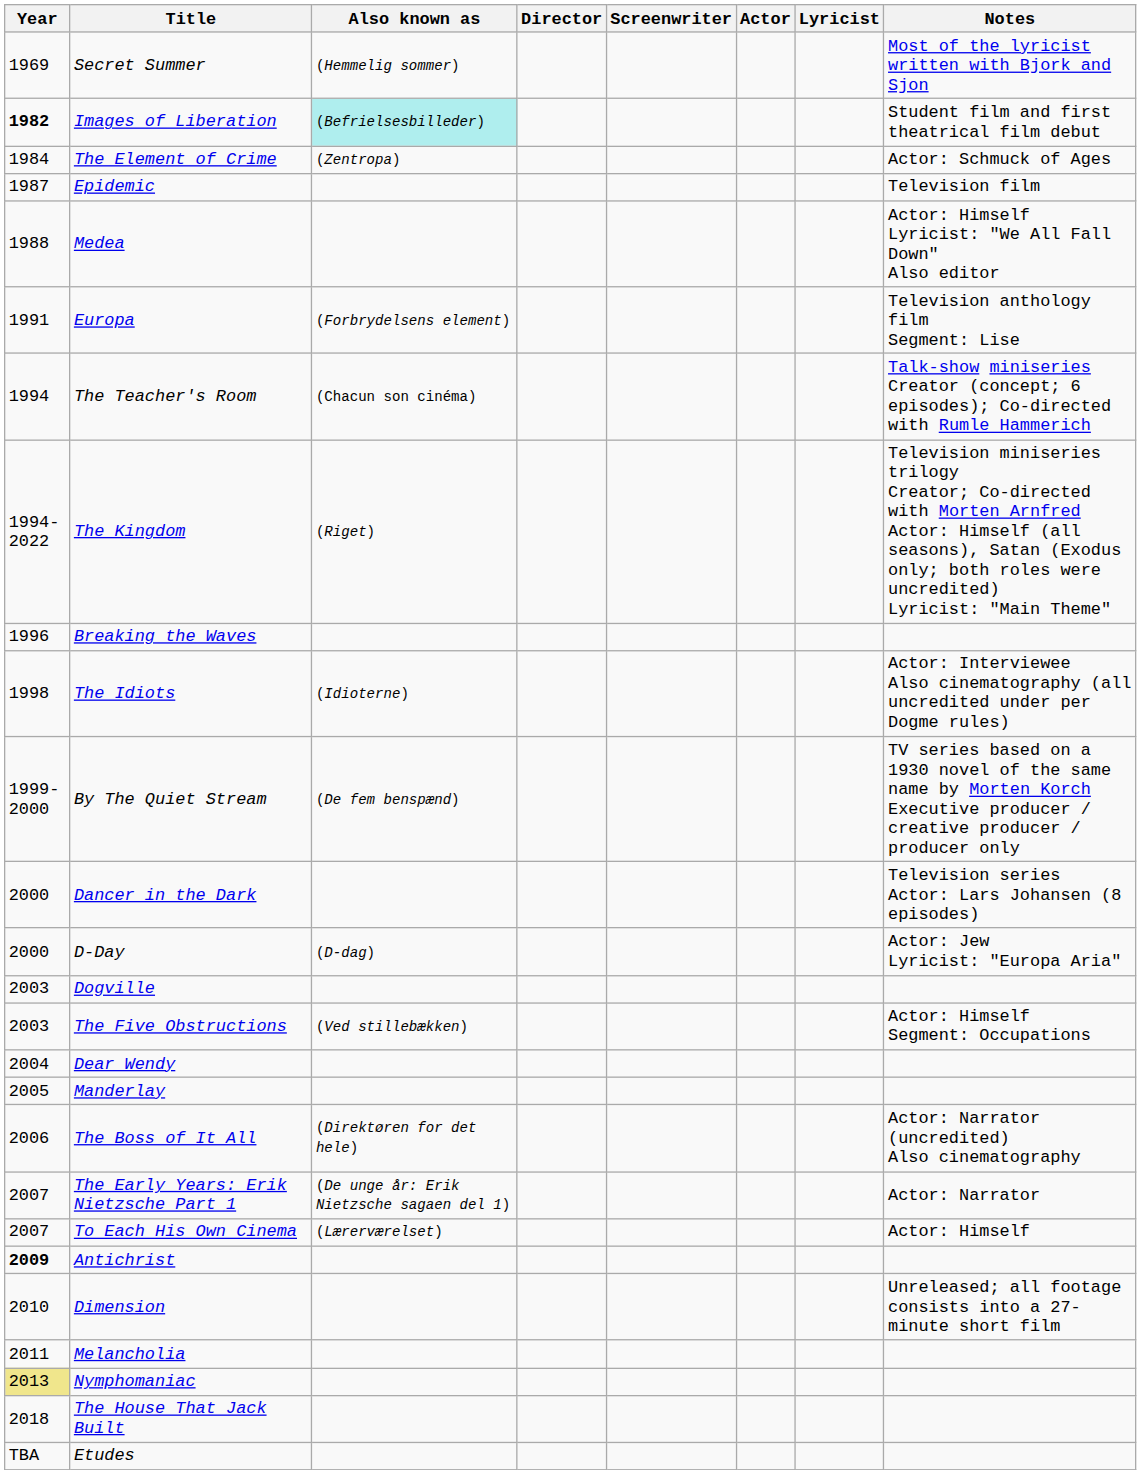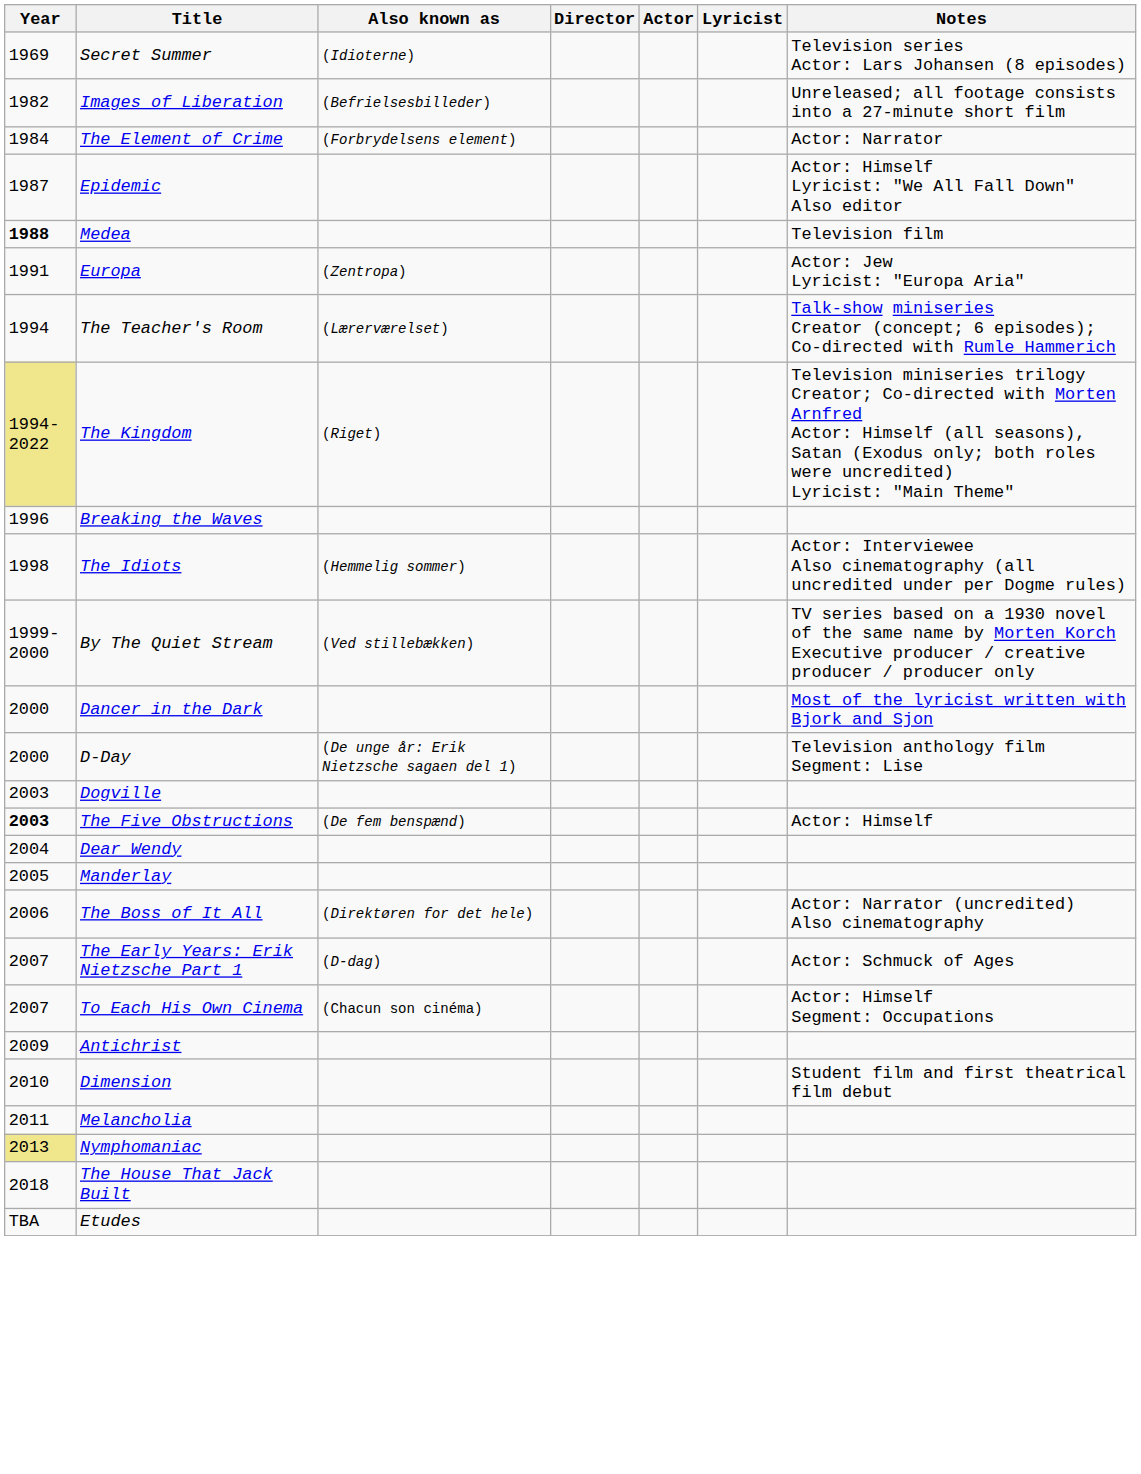- column: Screenwriter
Secret Summer | Also known as: (Hemmelig sommer) -> (Idioterne)
Secret Summer | Notes: Most of the lyricist written with Bjork and Sjon -> Television series Actor: Lars Johansen (8 episodes)
Images of Liberation | Year: bold -> normal
Images of Liberation | Also known as: paleturquoise background -> no background
Images of Liberation | Notes: Student film and first theatrical film debut -> Unreleased; all footage consists into a 27-minute short film
The Element of Crime | Also known as: (Zentropa) -> (Forbrydelsens element)
The Element of Crime | Notes: Actor: Schmuck of Ages -> Actor: Narrator
Epidemic | Notes: Television film -> Actor: Himself Lyricist: "We All Fall Down" Also editor
Medea | Year: normal -> bold
Medea | Notes: Actor: Himself Lyricist: "We All Fall Down" Also editor -> Television film
Europa | Also known as: (Forbrydelsens element) -> (Zentropa)
Europa | Notes: Television anthology film Segment: Lise -> Actor: Jew Lyricist: "Europa Aria"
The Teacher's Room | Also known as: (Chacun son cinéma) -> (Lærerværelset)
The Kingdom | Year: no background -> khaki background
The Idiots | Also known as: (Idioterne) -> (Hemmelig sommer)
By The Quiet Stream | Also known as: (De fem benspænd) -> (Ved stillebækken)
Dancer in the Dark | Notes: Television series Actor: Lars Johansen (8 episodes) -> Most of the lyricist written with Bjork and Sjon
D-Day | Also known as: (D-dag) -> (De unge år: Erik Nietzsche sagaen del 1)
D-Day | Notes: Actor: Jew Lyricist: "Europa Aria" -> Television anthology film Segment: Lise
The Five Obstructions | Year: normal -> bold
The Five Obstructions | Also known as: (Ved stillebækken) -> (De fem benspænd)
The Five Obstructions | Notes: Actor: Himself Segment: Occupations -> Actor: Himself
The Early Years: Erik Nietzsche Part 1 | Also known as: (De unge år: Erik Nietzsche sagaen del 1) -> (D-dag)
The Early Years: Erik Nietzsche Part 1 | Notes: Actor: Narrator -> Actor: Schmuck of Ages
To Each His Own Cinema | Also known as: (Lærerværelset) -> (Chacun son cinéma)
To Each His Own Cinema | Notes: Actor: Himself -> Actor: Himself Segment: Occupations
Antichrist | Year: bold -> normal
Dimension | Notes: Unreleased; all footage consists into a 27-minute short film -> Student film and first theatrical film debut
